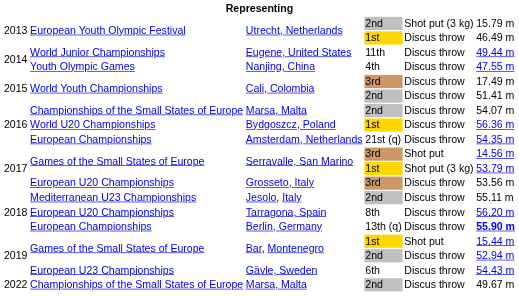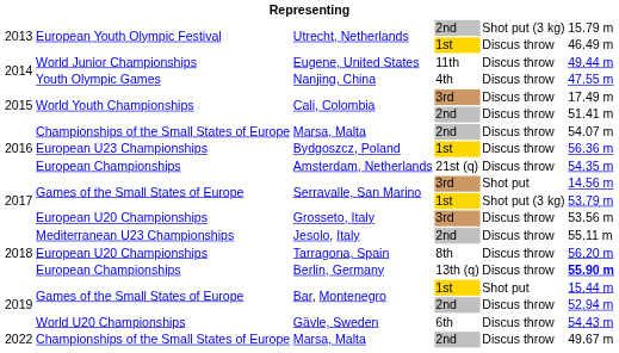Bydgoszcz, Poland | column 2: World U20 Championships -> European U23 Championships
Gävle, Sweden | column 2: European U23 Championships -> World U20 Championships
